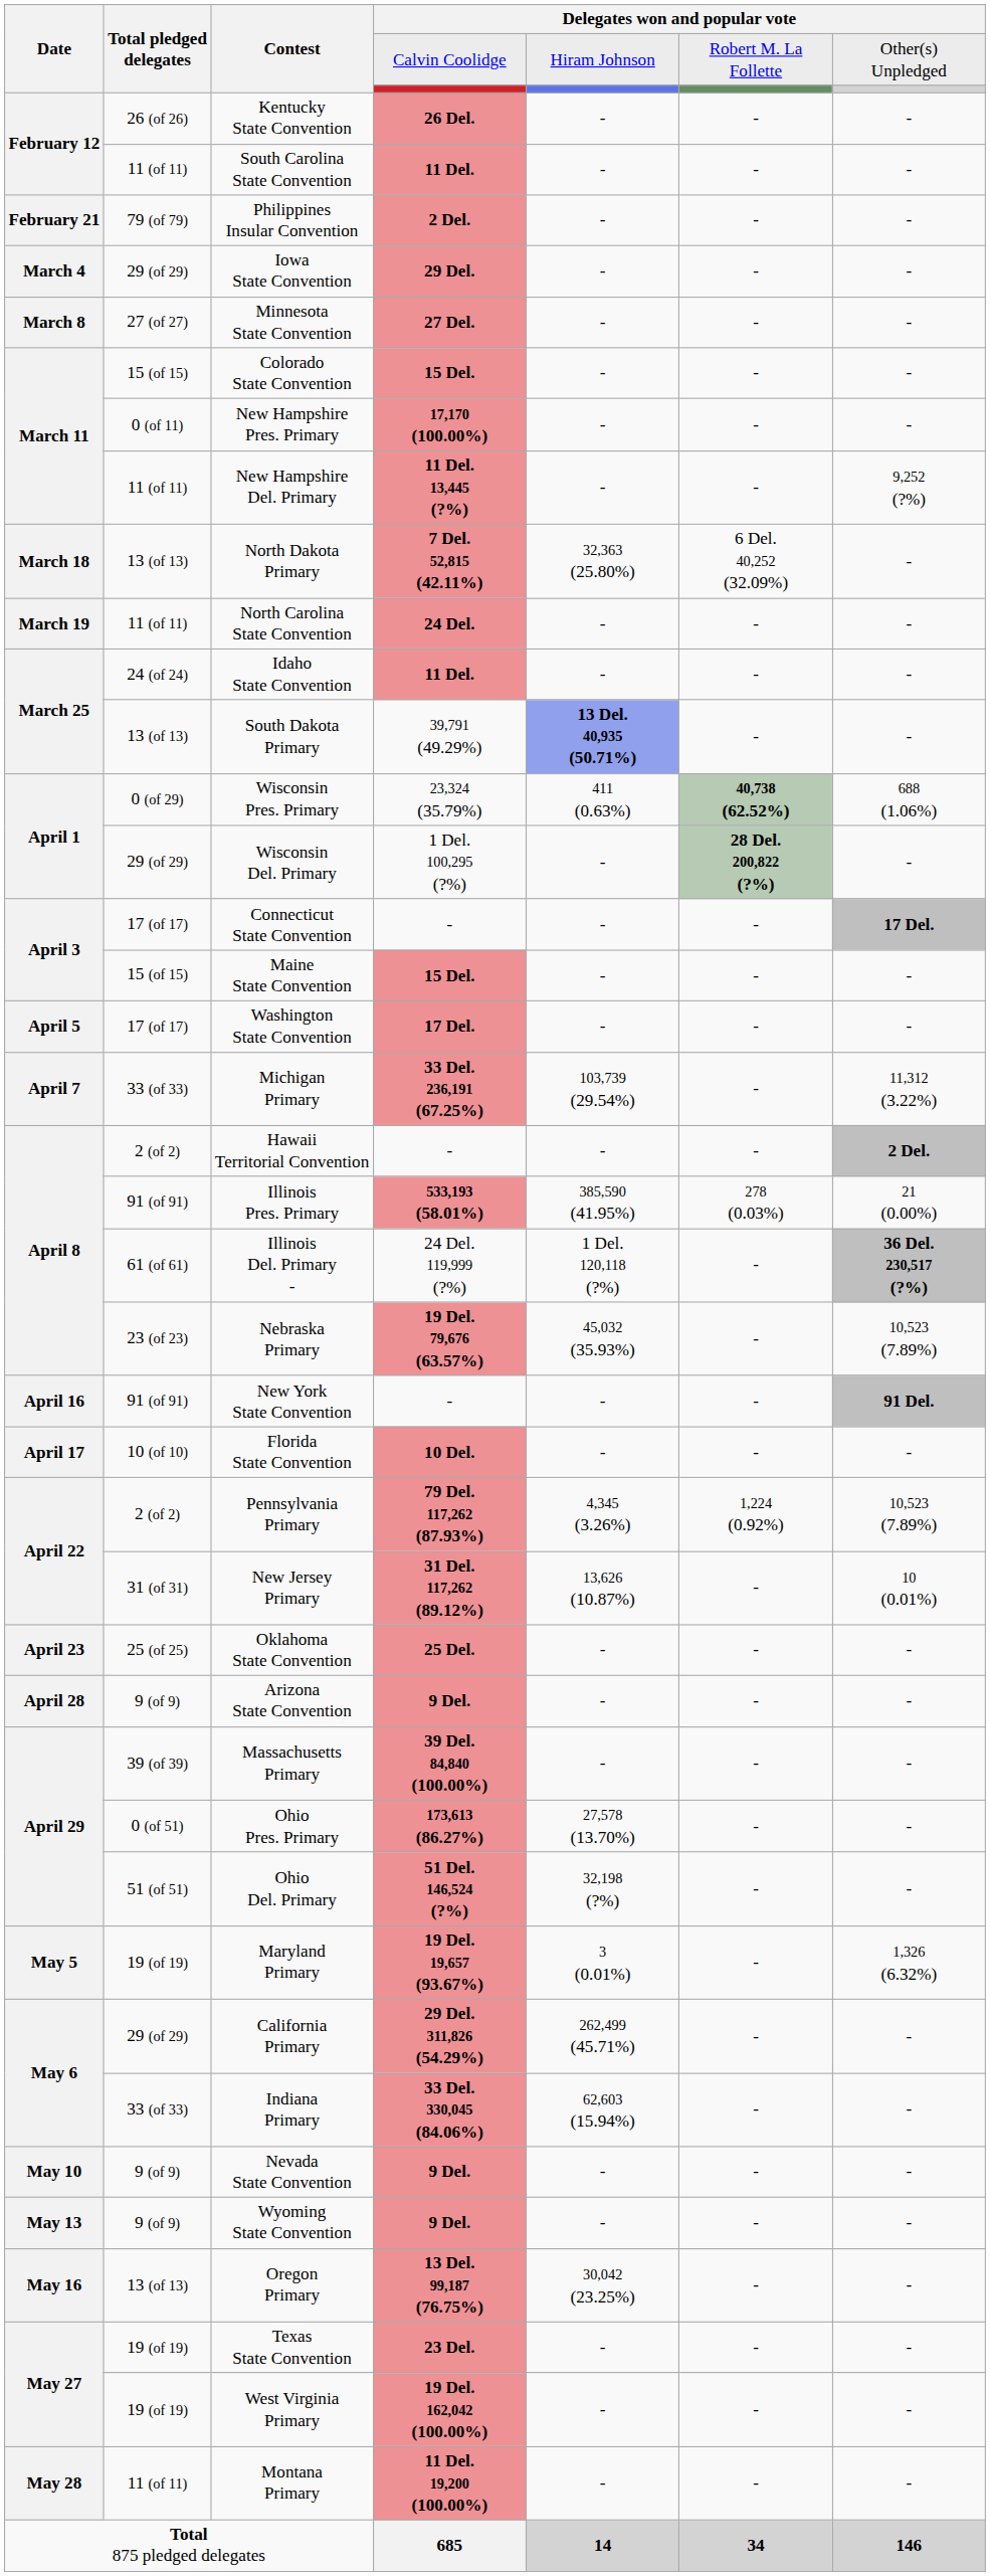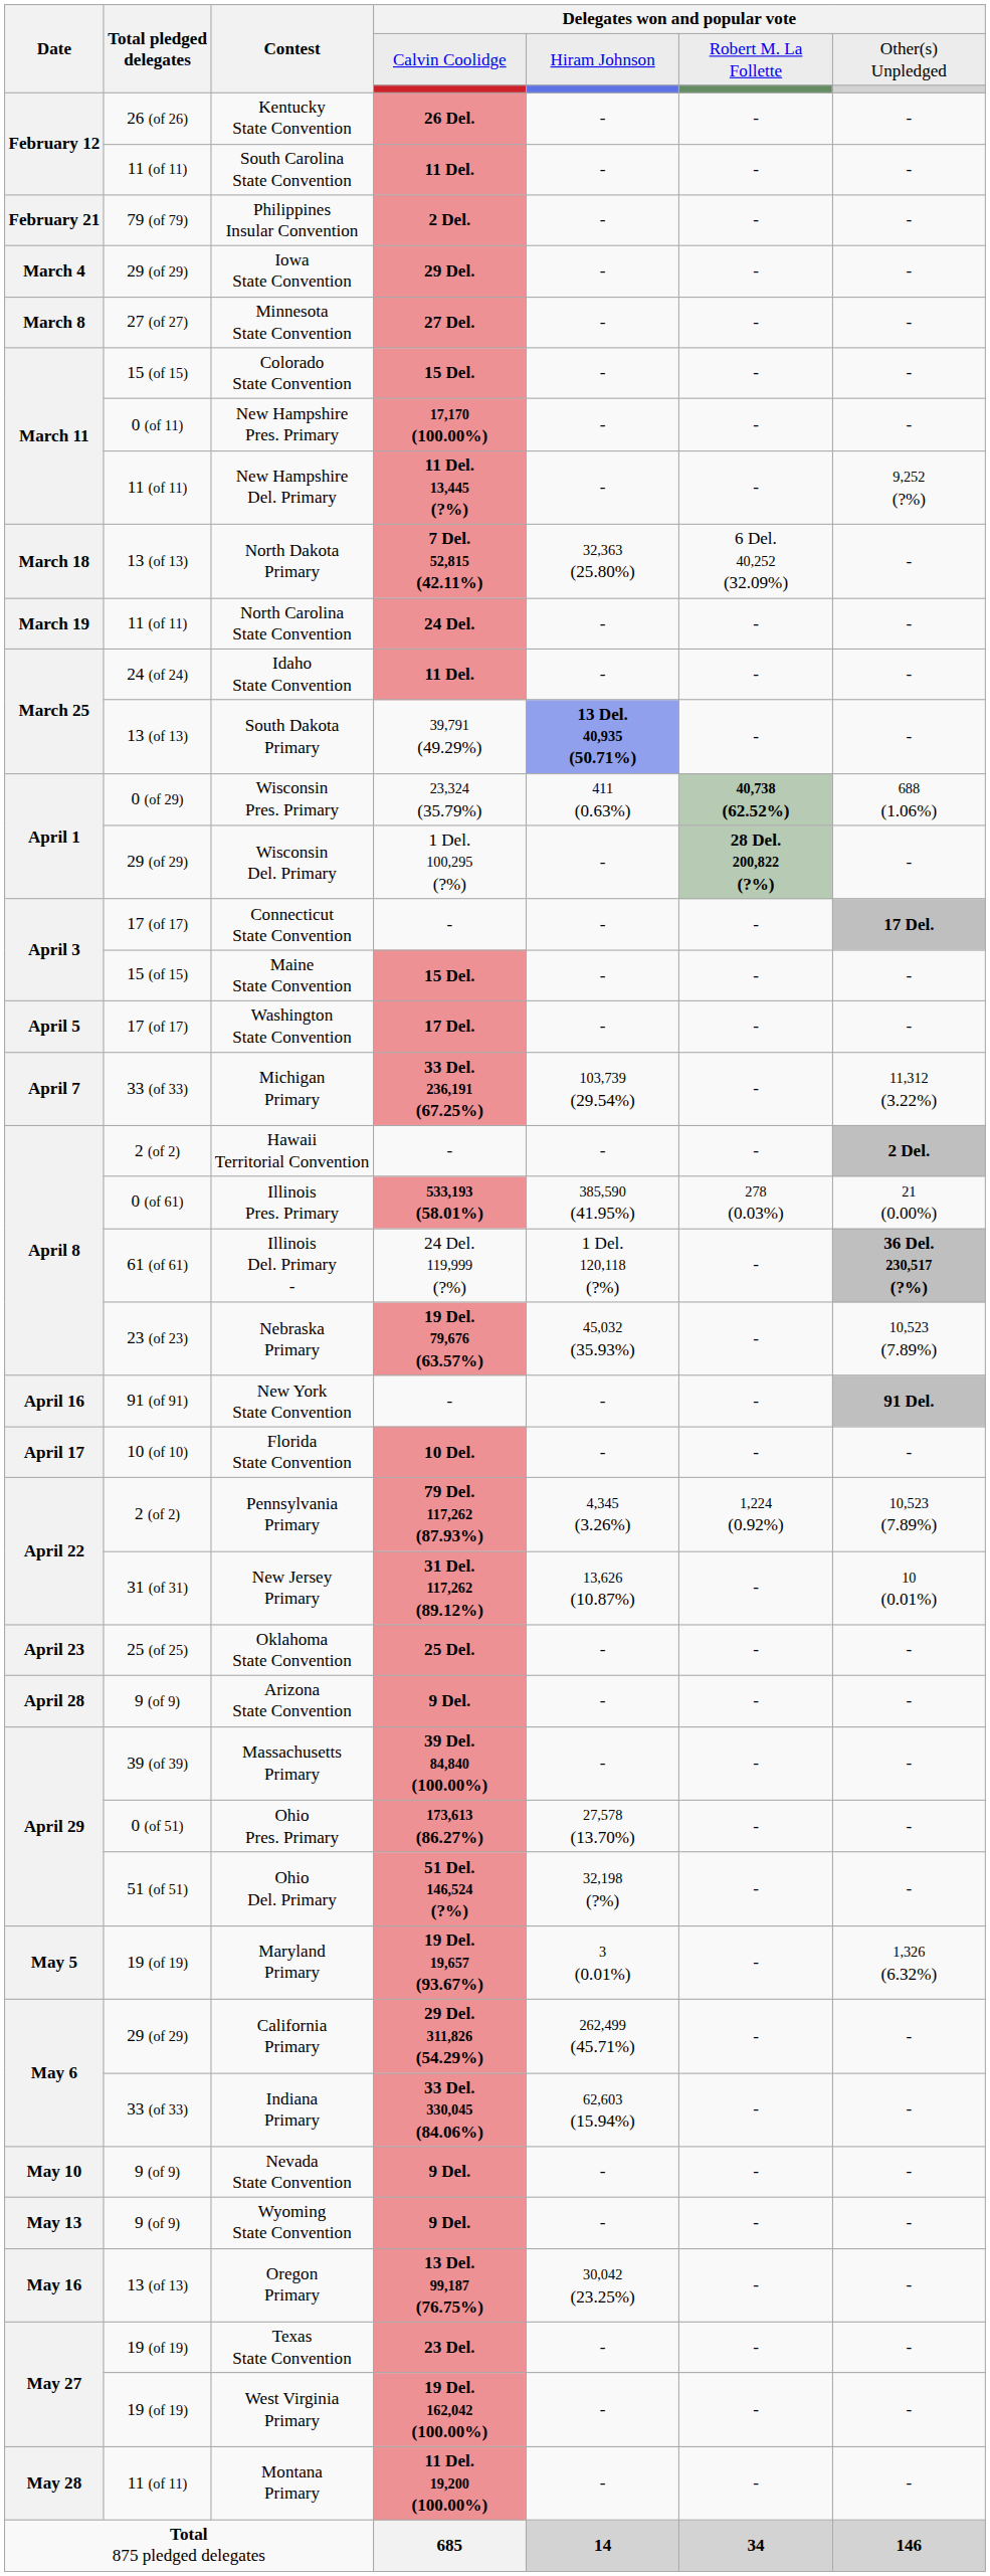Illinois Pres. Primary | Total pledged delegates: 91 (of 91) -> 0 (of 61)
